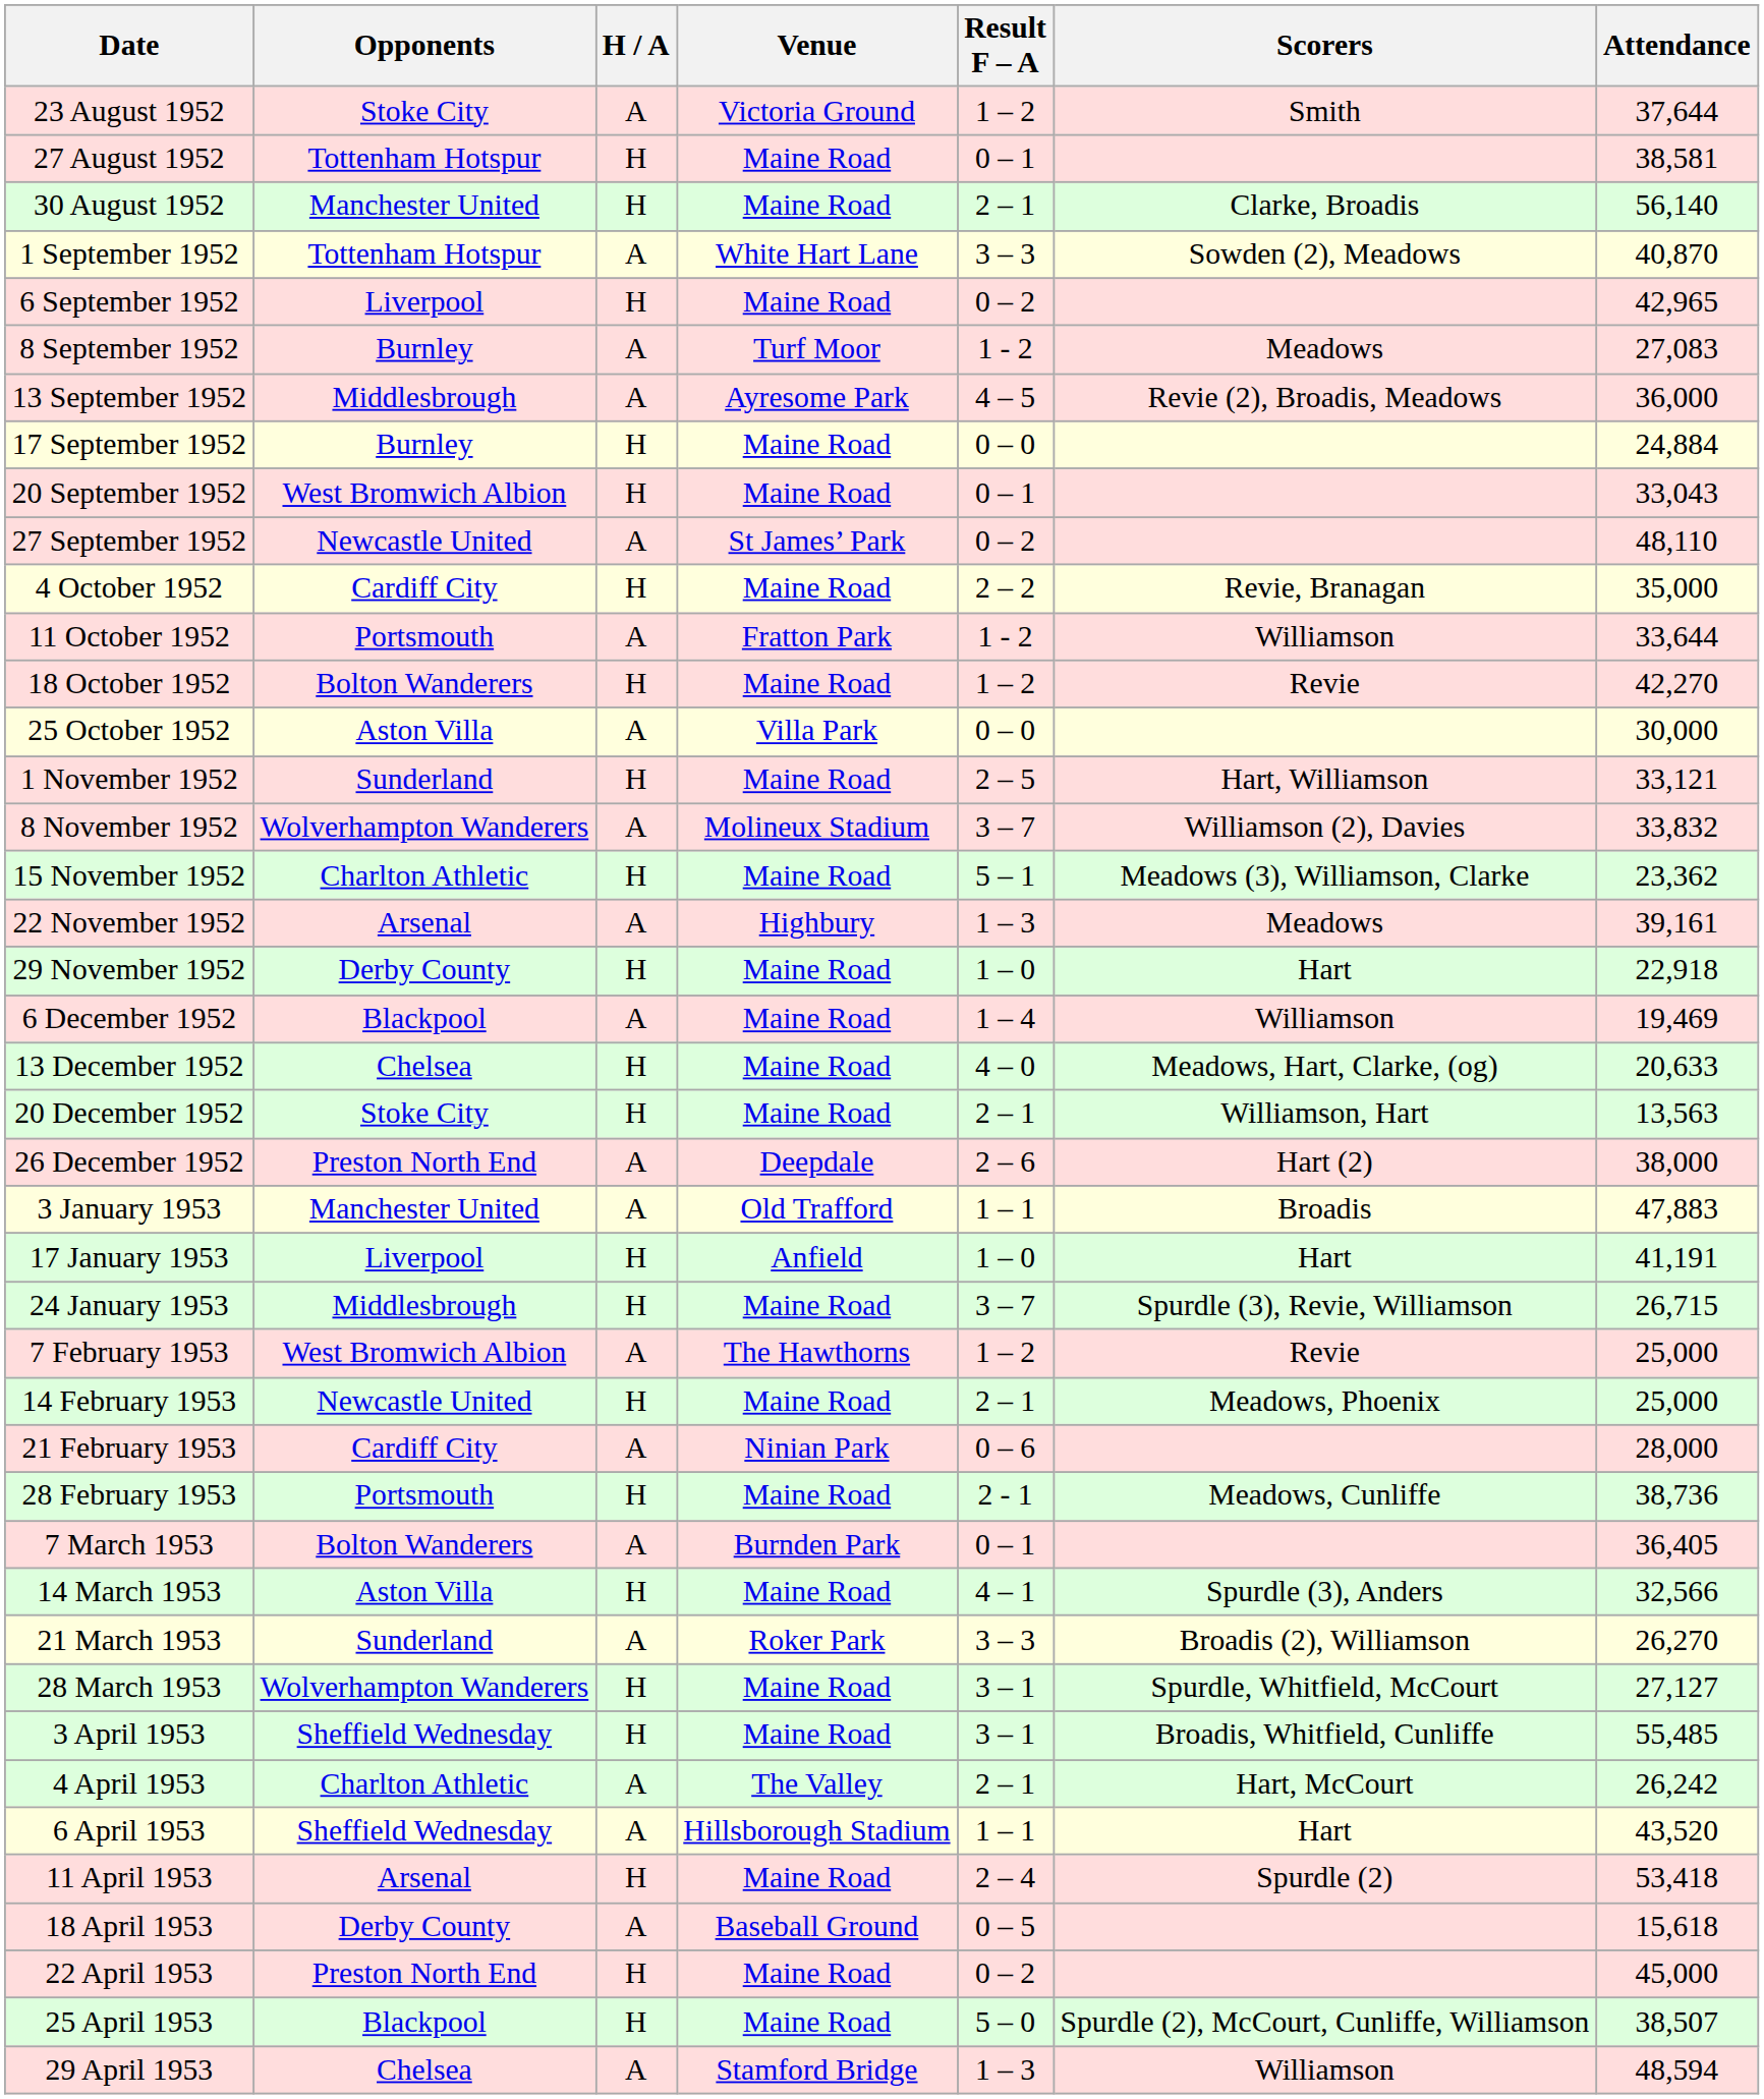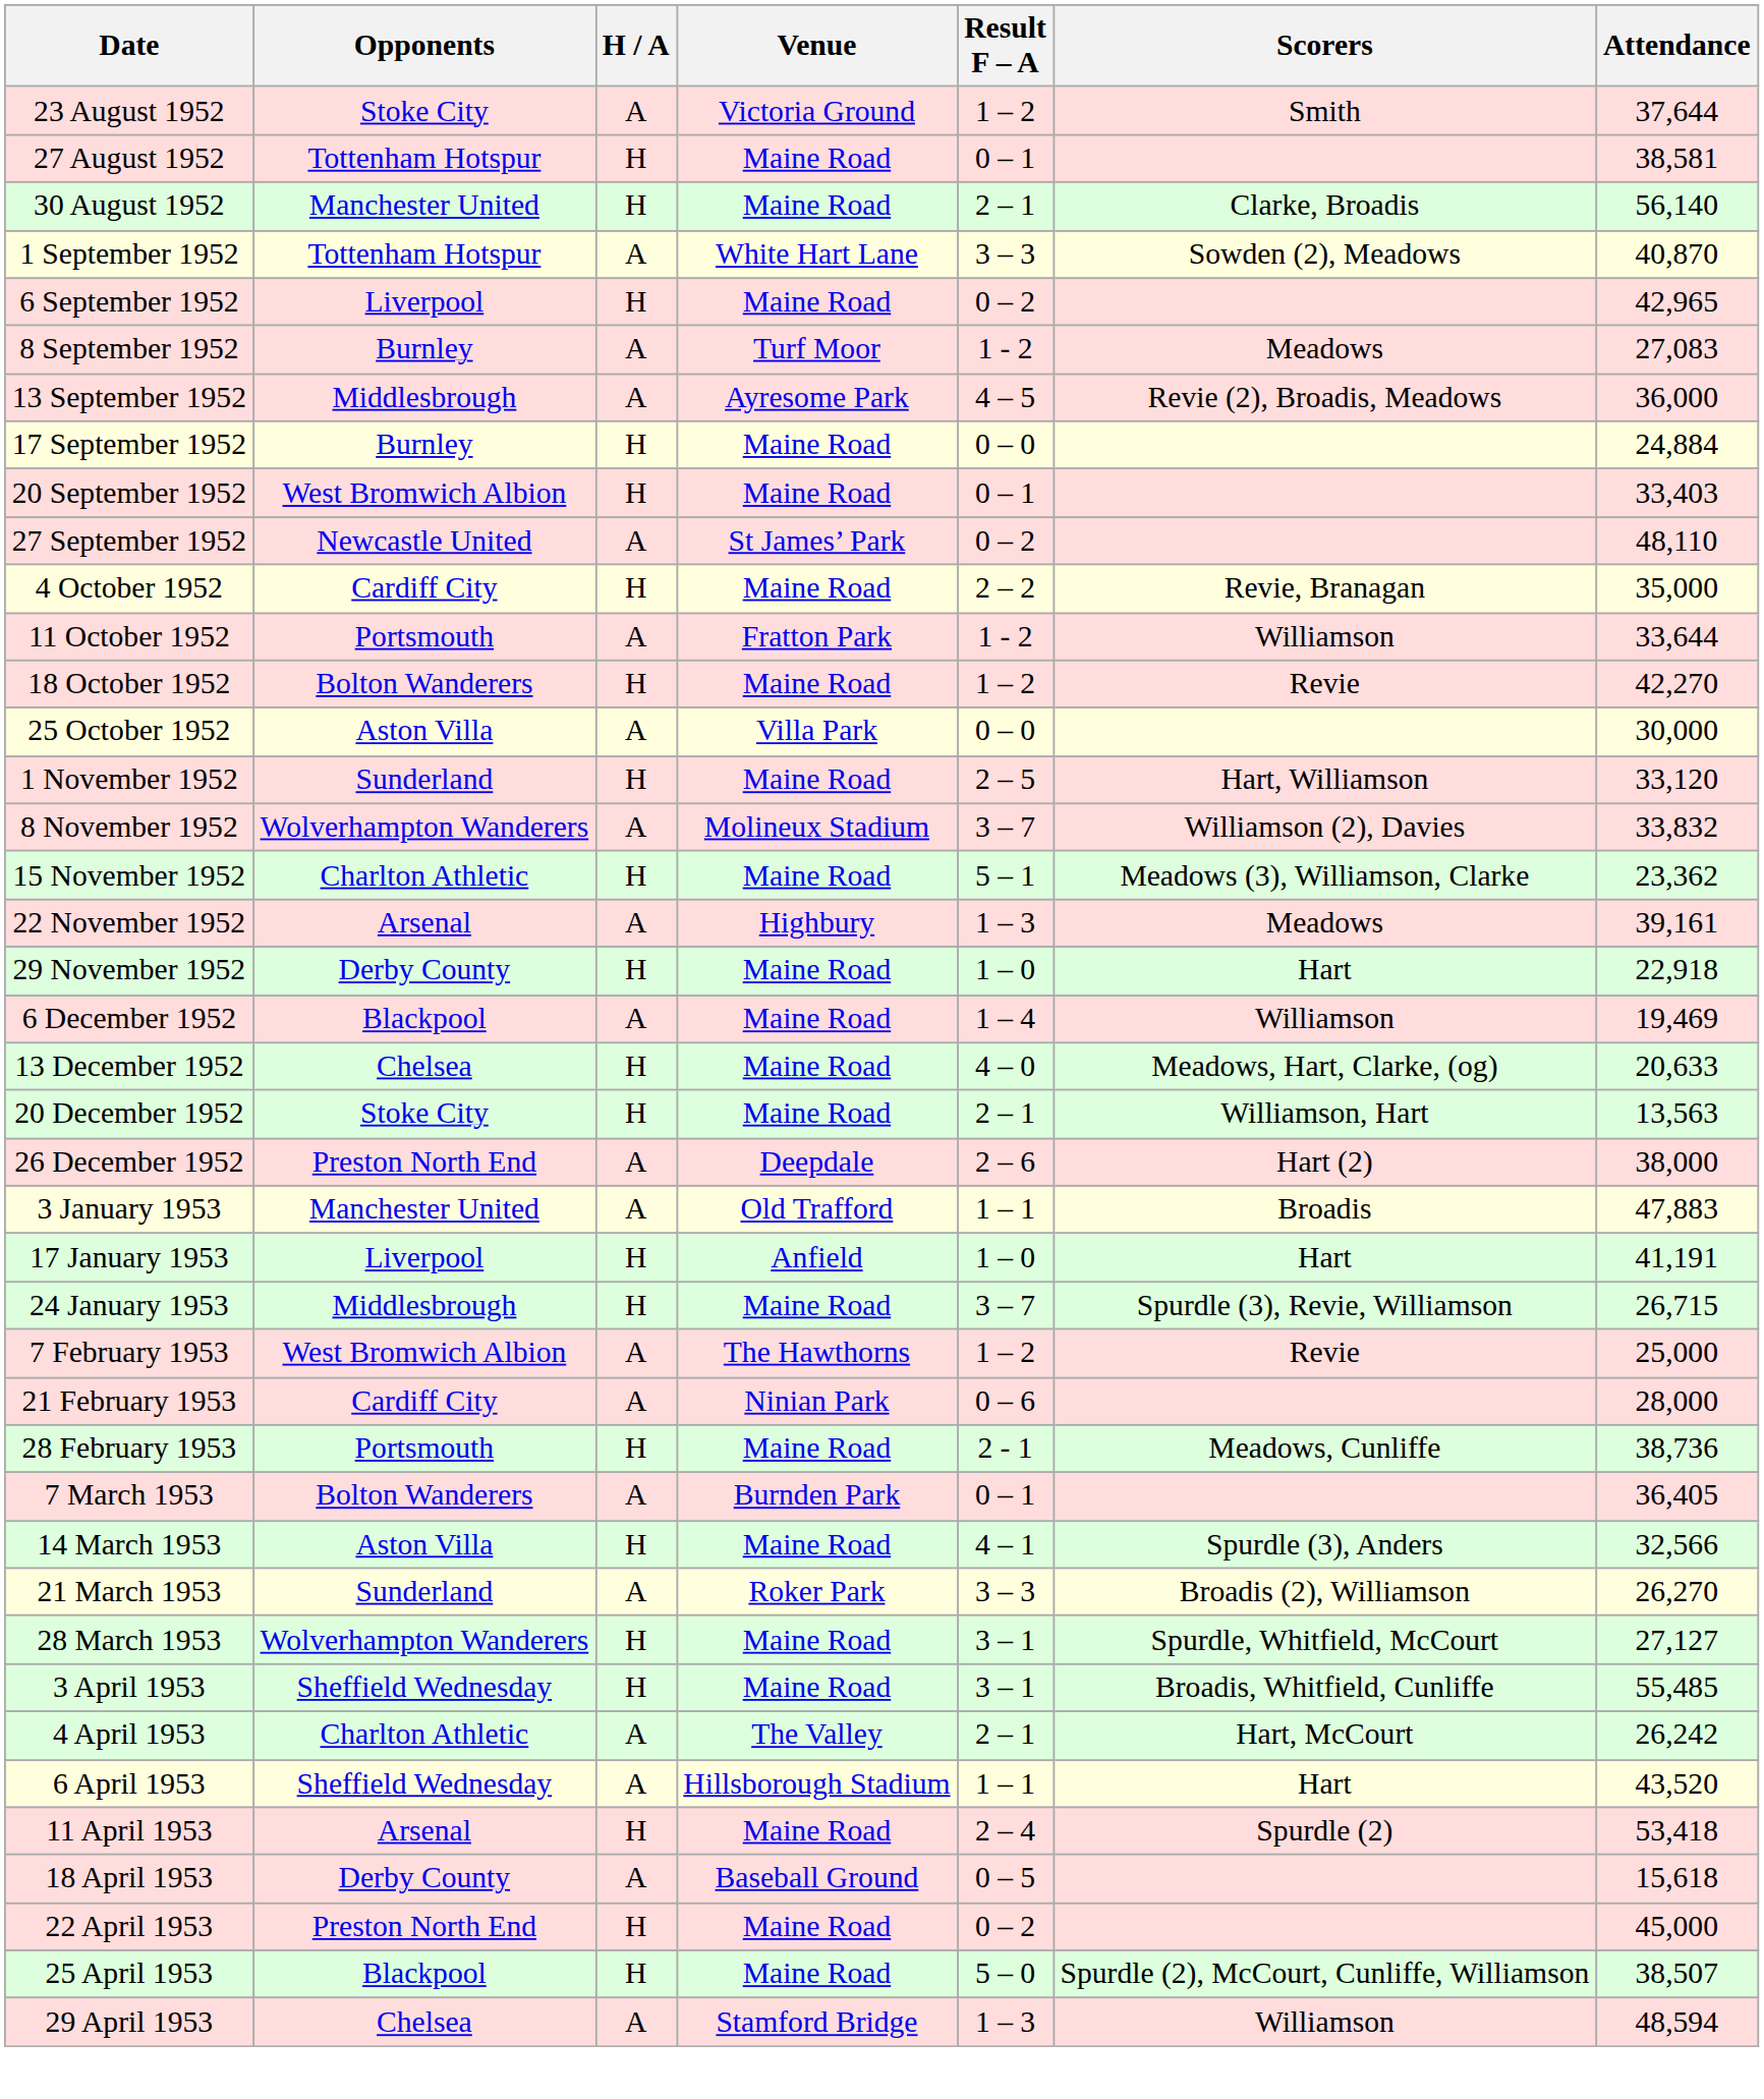20 September 1952 | Attendance: 33,043 -> 33,403
1 November 1952 | Attendance: 33,121 -> 33,120
- row: 14 February 1953 | Newcastle United | H | Maine Road | 2 – 1 | Meadows, Phoenix | 25,000
